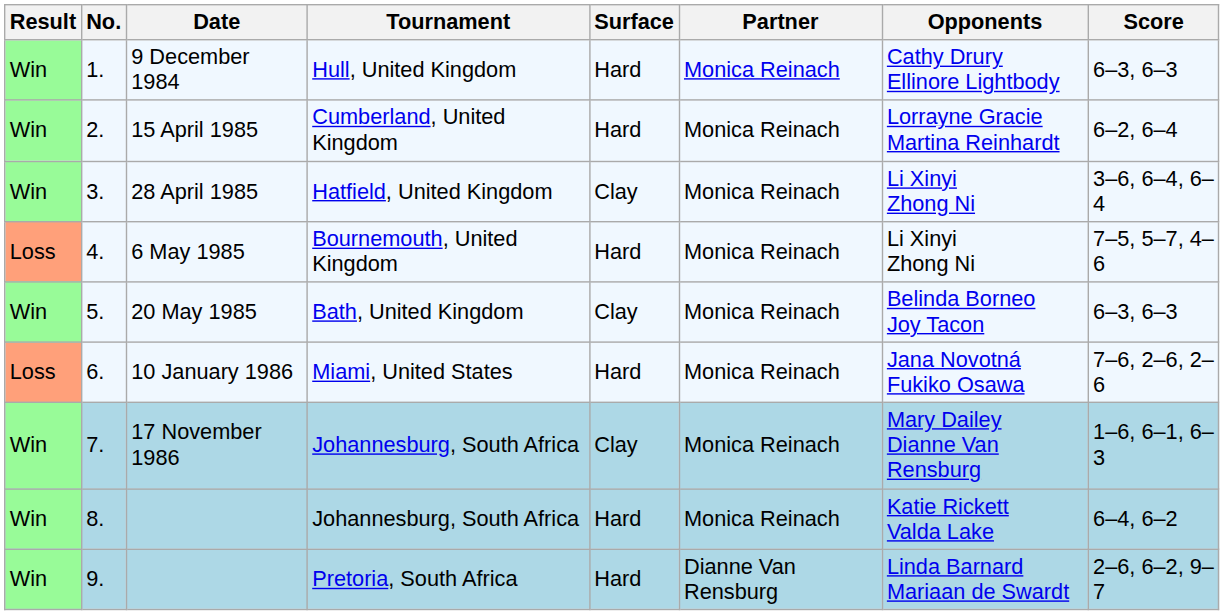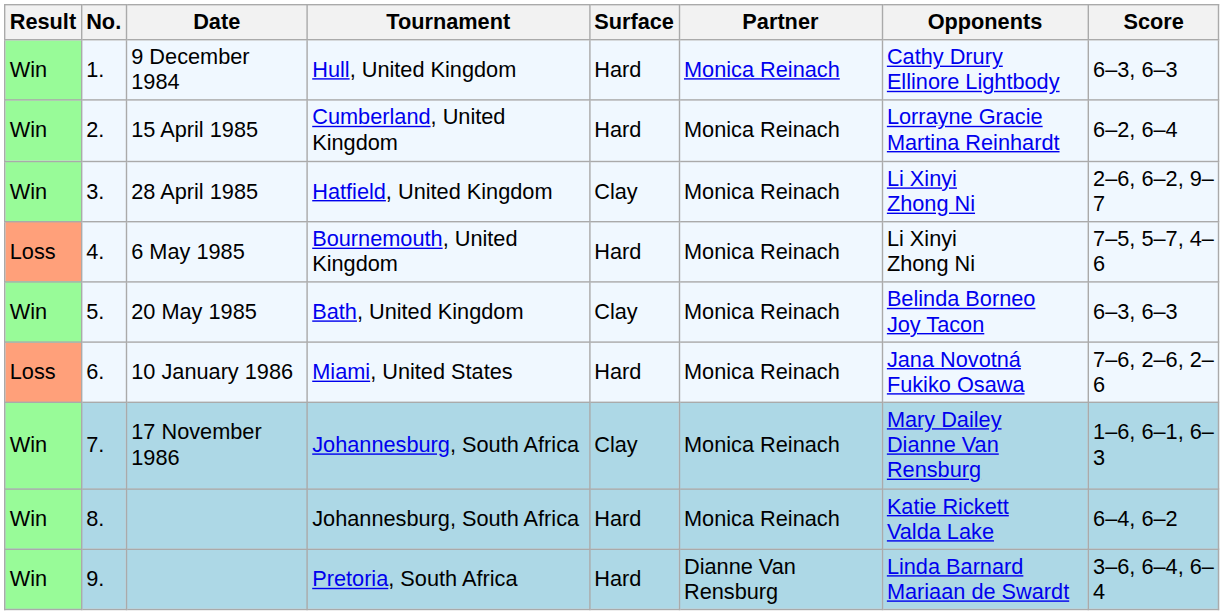3. | Score: 3–6, 6–4, 6–4 -> 2–6, 6–2, 9–7
9. | Score: 2–6, 6–2, 9–7 -> 3–6, 6–4, 6–4
